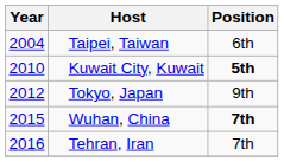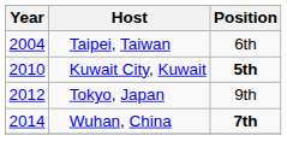Wuhan, China | Year: 2015 -> 2014
- row: 2016 | Tehran, Iran | 7th
